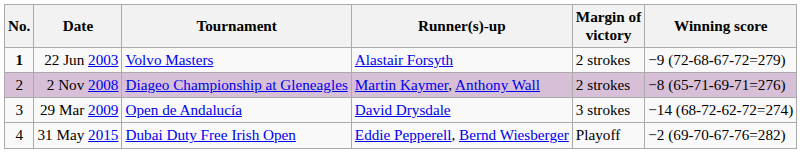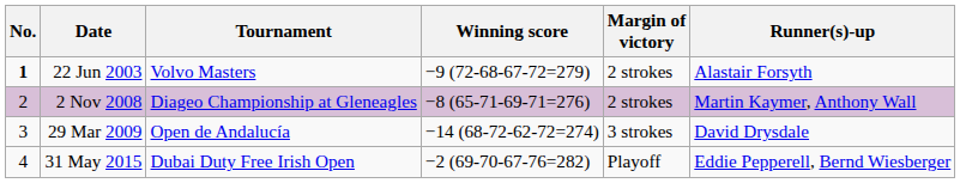columns swapped: Winning score <-> Runner(s)-up
